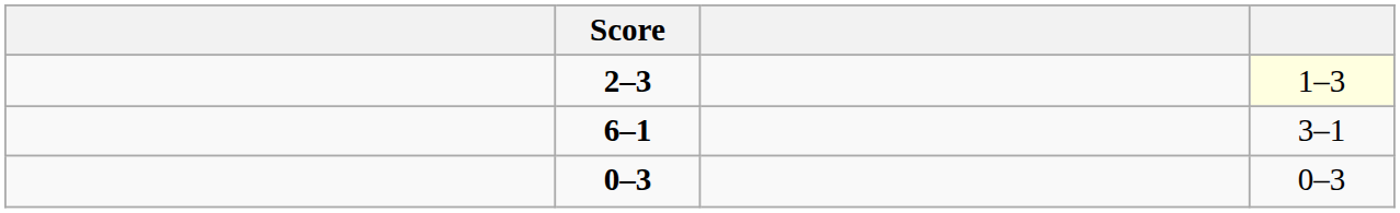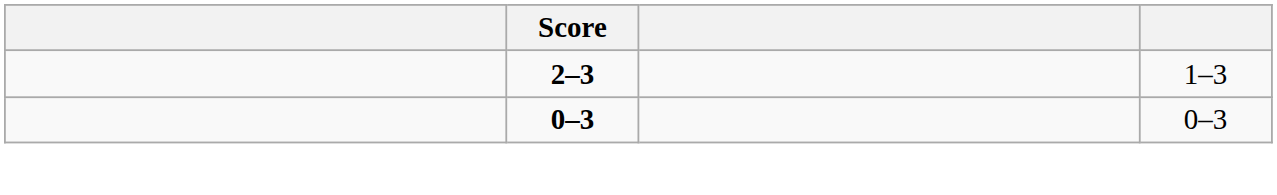2–3 | column 4: lightyellow background -> no background
- row: 6–1 | 3–1
